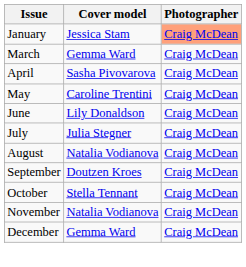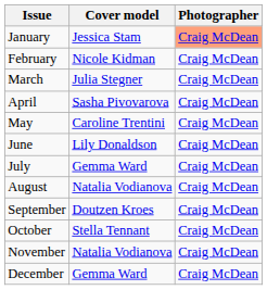+ row: February | Nicole Kidman | Craig McDean
March | Cover model: Gemma Ward -> Julia Stegner
July | Cover model: Julia Stegner -> Gemma Ward
